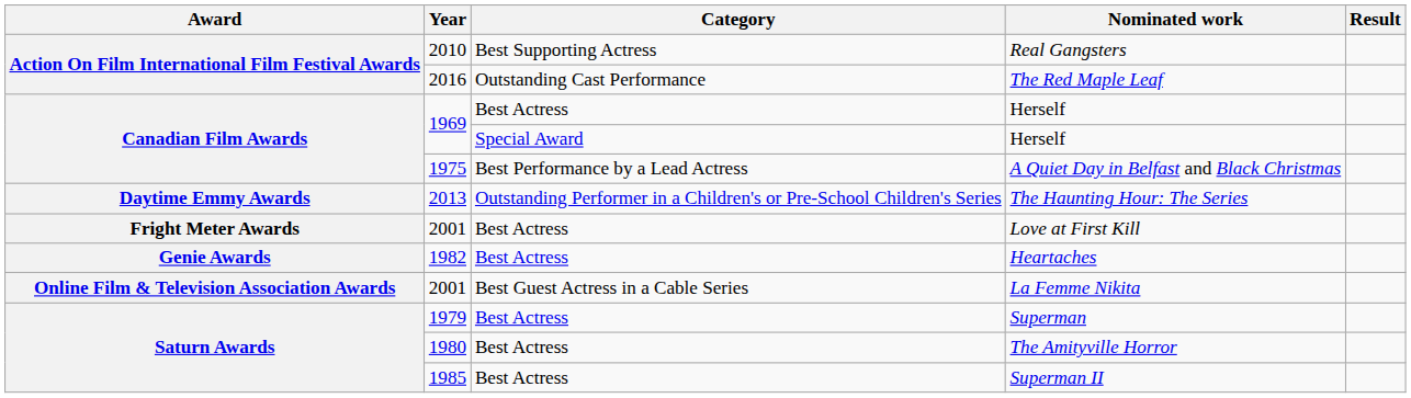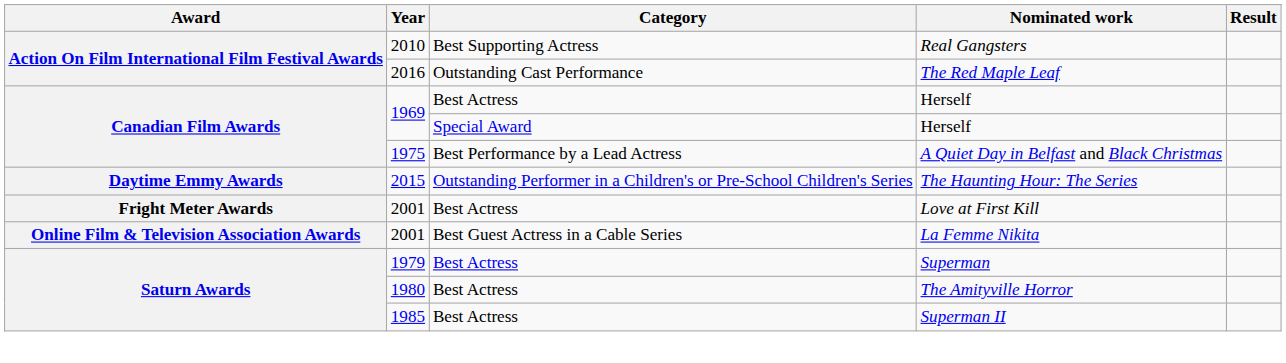The Haunting Hour: The Series | Year: 2013 -> 2015
- row: Genie Awards | 1982 | Best Actress | Heartaches
